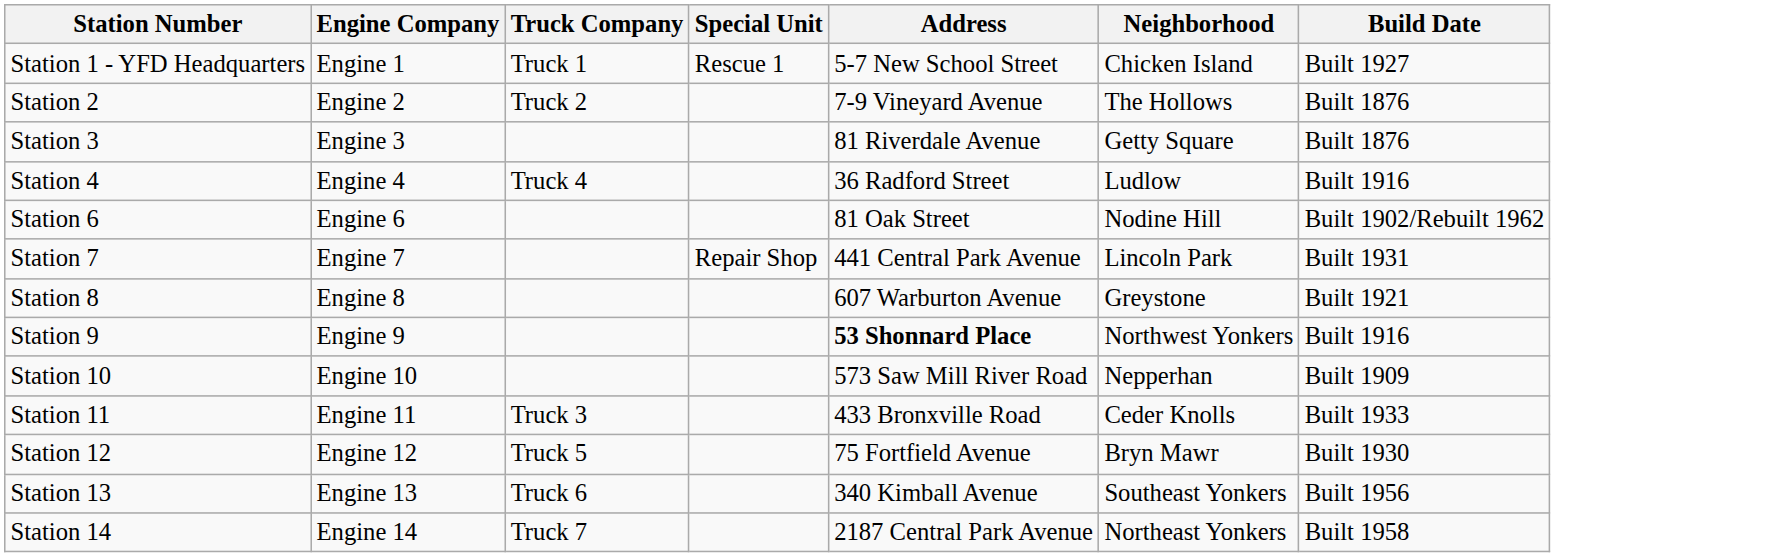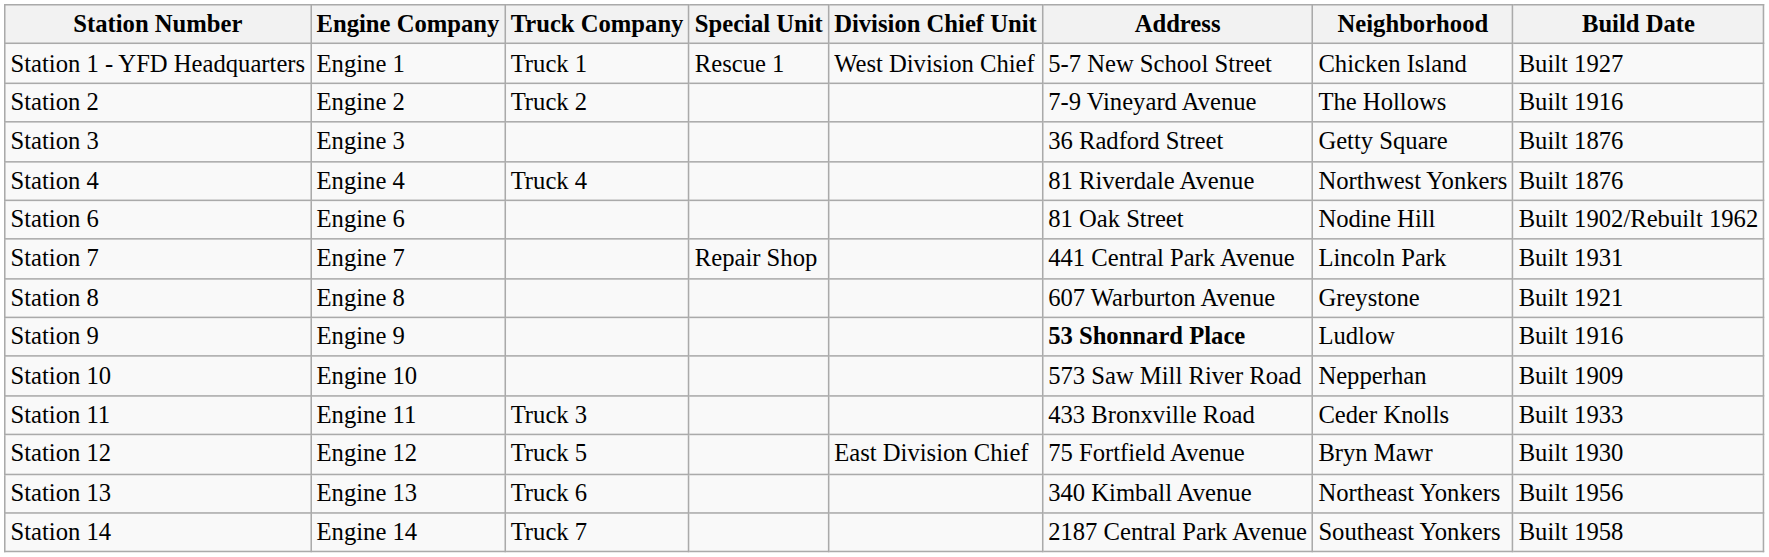+ column: Division Chief Unit | West Division Chief | East Division Chief
Station 2 | Build Date: Built 1876 -> Built 1916
Station 3 | Address: 81 Riverdale Avenue -> 36 Radford Street
Station 4 | Address: 36 Radford Street -> 81 Riverdale Avenue
Station 4 | Neighborhood: Ludlow -> Northwest Yonkers
Station 4 | Build Date: Built 1916 -> Built 1876
Station 9 | Neighborhood: Northwest Yonkers -> Ludlow
Station 13 | Neighborhood: Southeast Yonkers -> Northeast Yonkers
Station 14 | Neighborhood: Northeast Yonkers -> Southeast Yonkers
